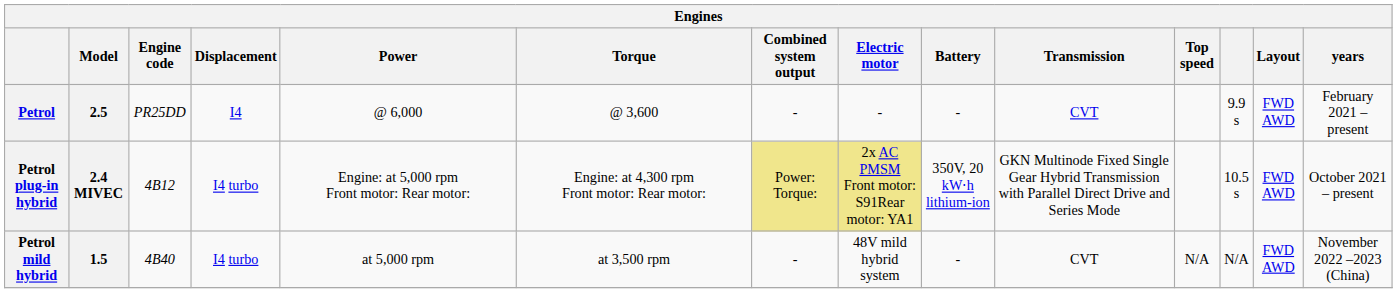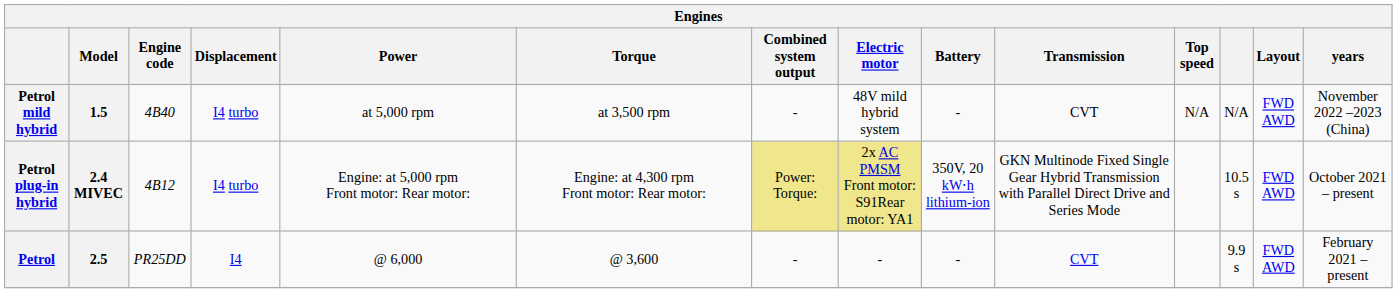rows swapped: Petrol <-> Petrol mild hybrid
